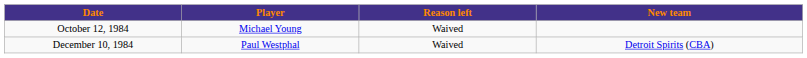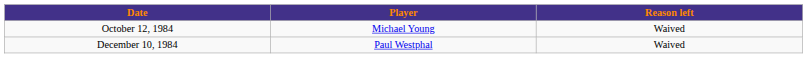- column: New team | Detroit Spirits (CBA)
